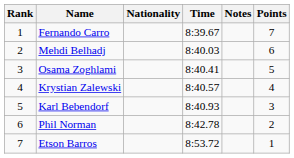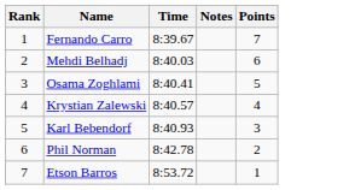- column: Nationality
